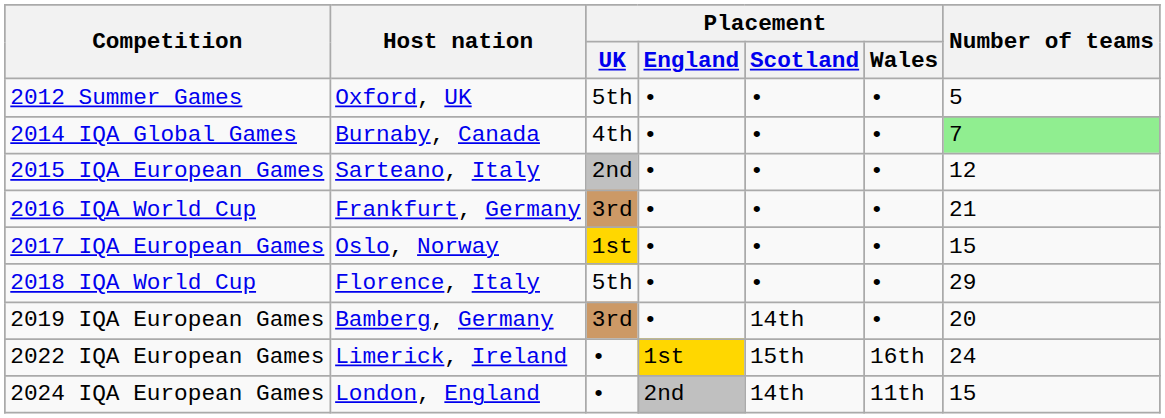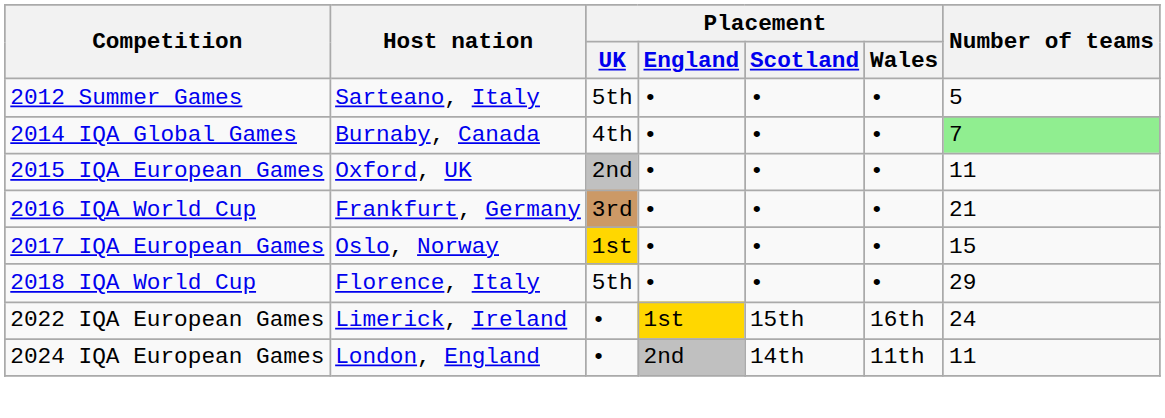2012 Summer Games | Host nation: Oxford, UK -> Sarteano, Italy
2015 IQA European Games | Host nation: Sarteano, Italy -> Oxford, UK
2015 IQA European Games | Number of teams: 12 -> 11
- row: 2019 IQA European Games | Bamberg, Germany | 3rd | • | 14th | • | 20
2024 IQA European Games | Number of teams: 15 -> 11
